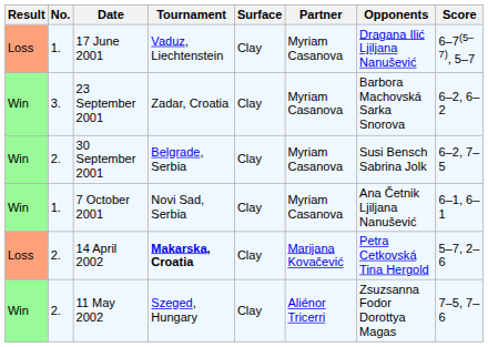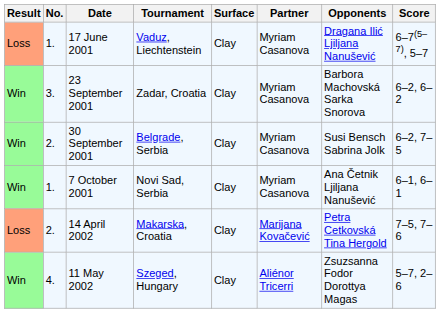14 April 2002 | Tournament: bold -> normal
14 April 2002 | Score: 5–7, 2–6 -> 7–5, 7–6
11 May 2002 | No.: 2. -> 4.
11 May 2002 | Score: 7–5, 7–6 -> 5–7, 2–6
